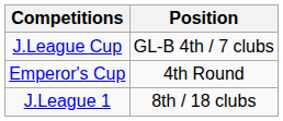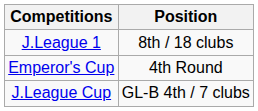rows swapped: J.League 1 <-> J.League Cup
